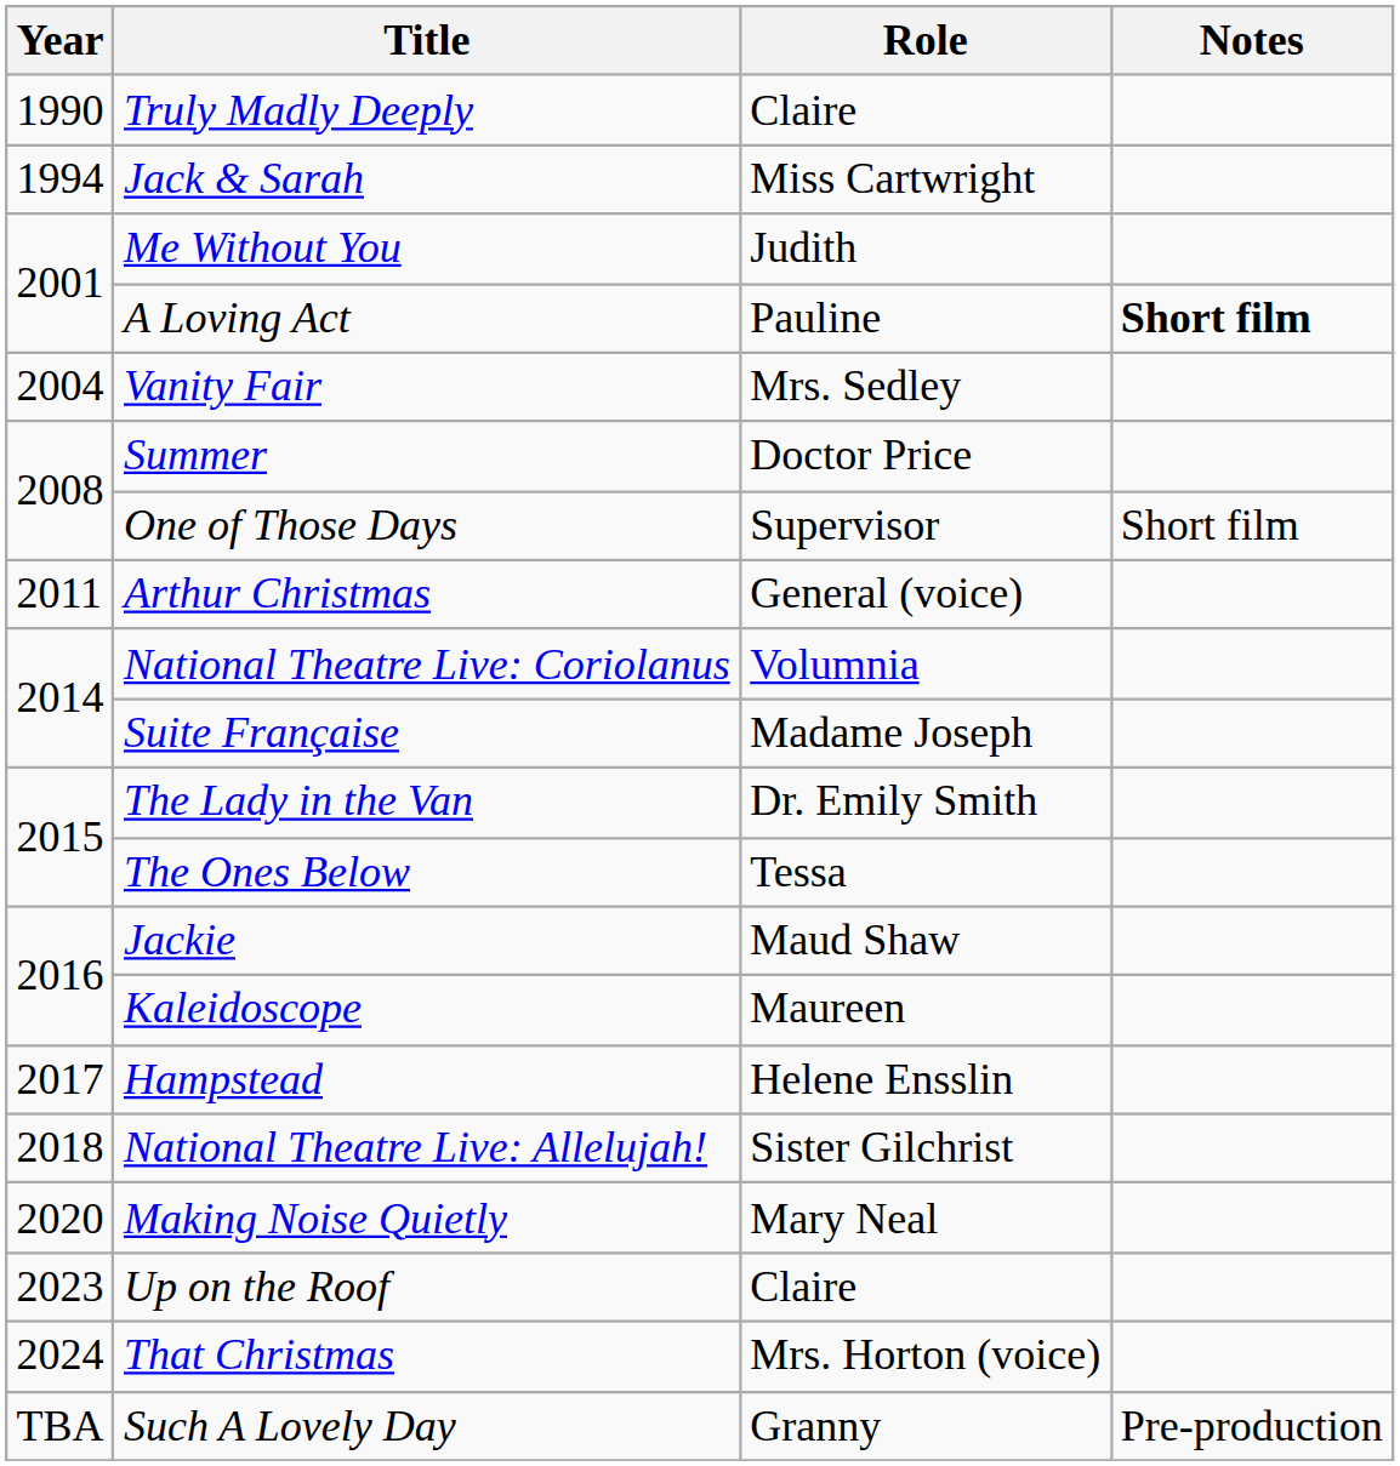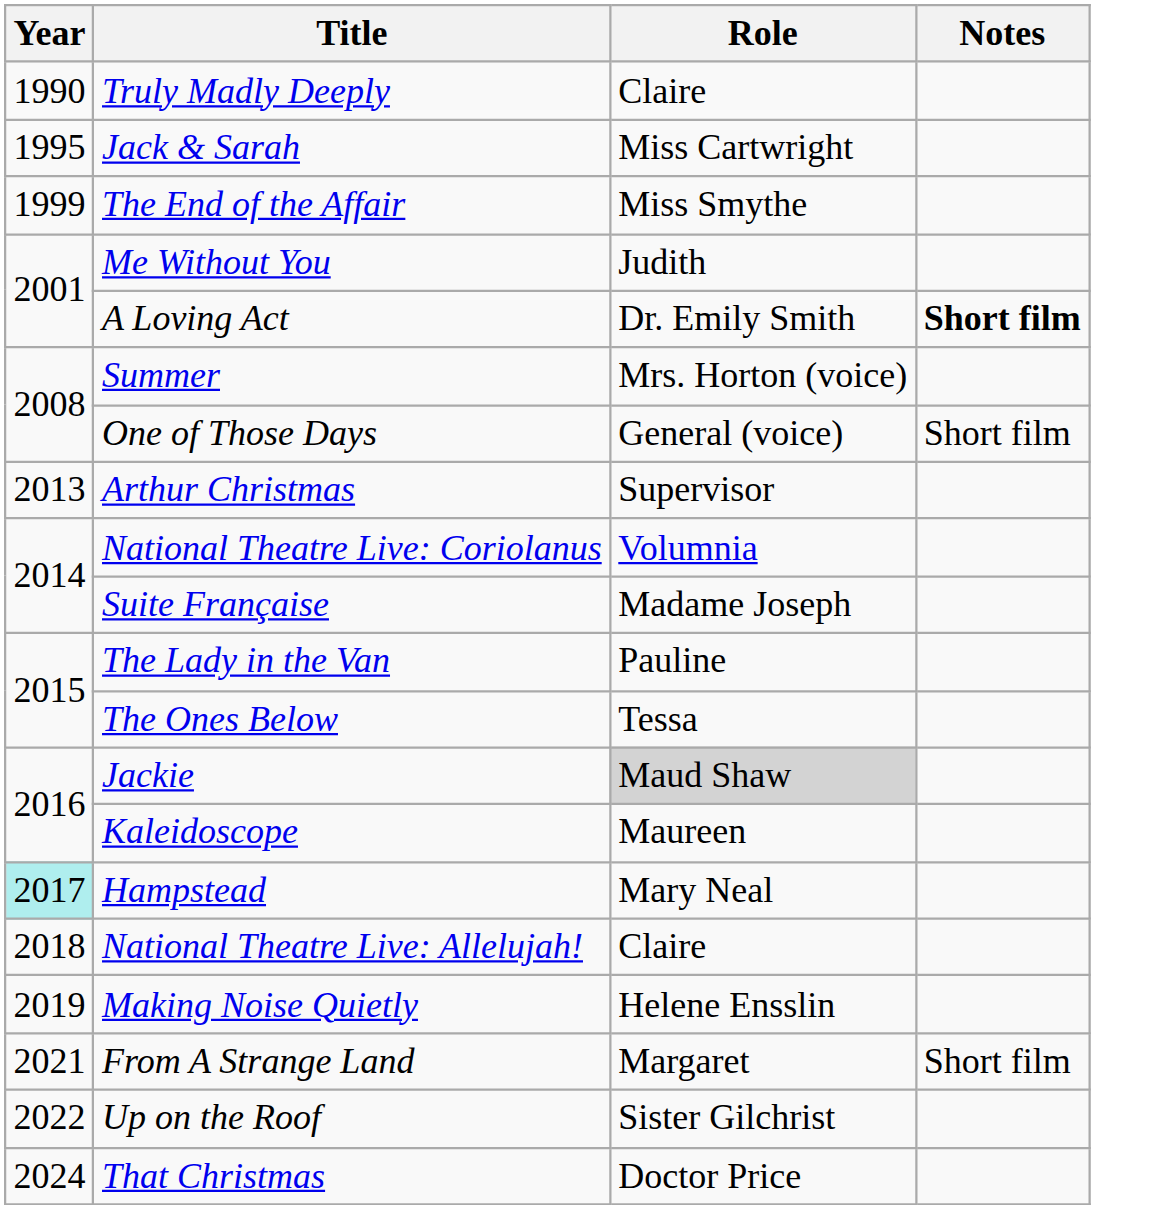Jack & Sarah | Year: 1994 -> 1995
+ row: 1999 | The End of the Affair | Miss Smythe
A Loving Act | Role: Pauline -> Dr. Emily Smith
- row: 2004 | Vanity Fair | Mrs. Sedley
Summer | Role: Doctor Price -> Mrs. Horton (voice)
One of Those Days | Role: Supervisor -> General (voice)
Arthur Christmas | Year: 2011 -> 2013
Arthur Christmas | Role: General (voice) -> Supervisor
The Lady in the Van | Role: Dr. Emily Smith -> Pauline
Jackie | Role: no background -> lightgrey background
Hampstead | Year: no background -> paleturquoise background
Hampstead | Role: Helene Ensslin -> Mary Neal
National Theatre Live: Allelujah! | Role: Sister Gilchrist -> Claire
Making Noise Quietly | Year: 2020 -> 2019
Making Noise Quietly | Role: Mary Neal -> Helene Ensslin
+ row: 2021 | From A Strange Land | Margaret | Short film
Up on the Roof | Year: 2023 -> 2022
Up on the Roof | Role: Claire -> Sister Gilchrist
That Christmas | Role: Mrs. Horton (voice) -> Doctor Price
- row: TBA | Such A Lovely Day | Granny | Pre-production
